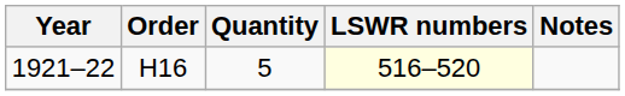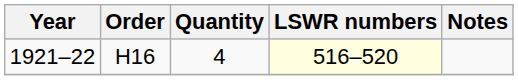1921–22 | Quantity: 5 -> 4
